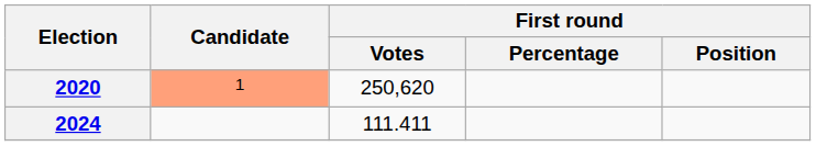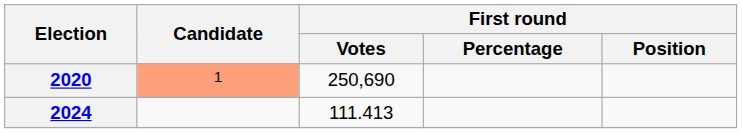2020 | First round / Votes: 250,620 -> 250,690
2024 | First round / Votes: 111.411 -> 111.413
